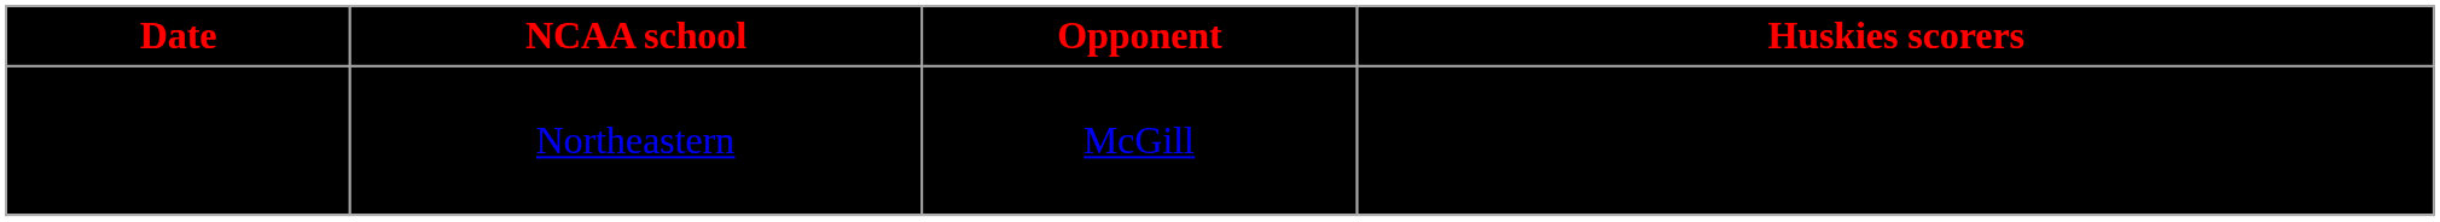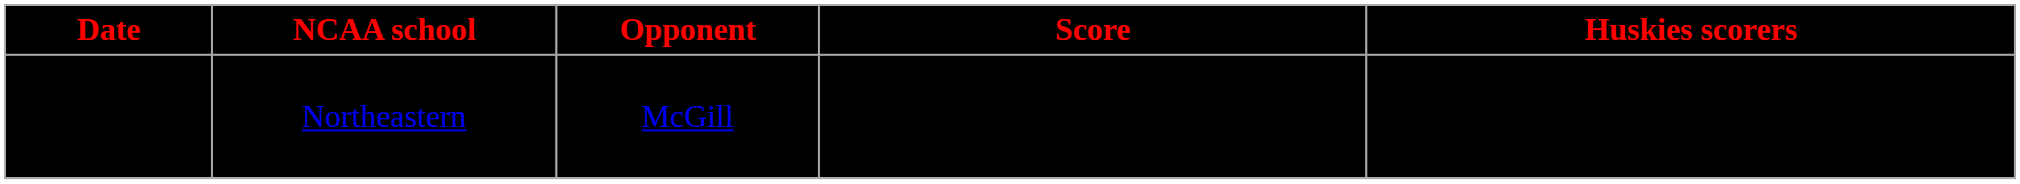+ column: Score | 3–2 (OT), Northeastern
